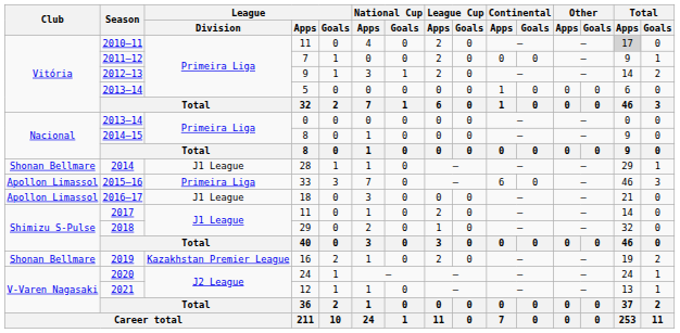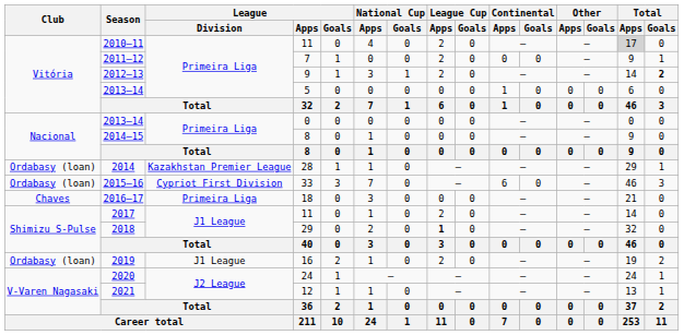2012–13 | Total / Goals: normal -> bold
2014 | Club: Shonan Bellmare -> Ordabasy (loan)
2014 | League / Division: J1 League -> Kazakhstan Premier League
2015–16 | Club: Apollon Limassol -> Ordabasy (loan)
2015–16 | League / Division: Primeira Liga -> Cypriot First Division
2016–17 | Club: Apollon Limassol -> Chaves
2016–17 | League / Division: J1 League -> Primeira Liga
2018 | League Cup / Apps: normal -> bold
2019 | Club: Shonan Bellmare -> Ordabasy (loan)
2019 | League / Division: Kazakhstan Premier League -> J1 League
